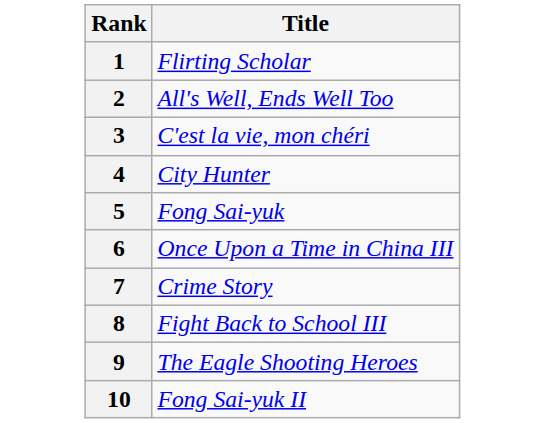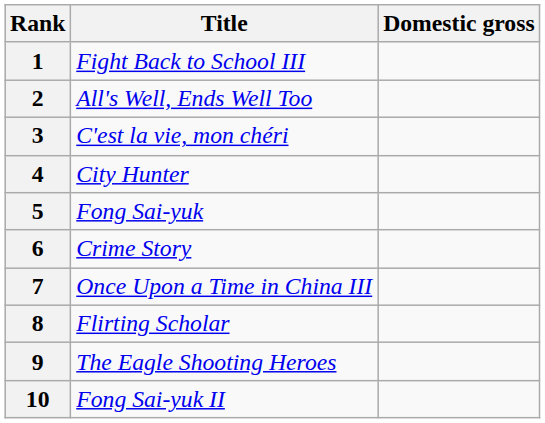+ column: Domestic gross
1 | Title: Flirting Scholar -> Fight Back to School III
6 | Title: Once Upon a Time in China III -> Crime Story
7 | Title: Crime Story -> Once Upon a Time in China III
8 | Title: Fight Back to School III -> Flirting Scholar
